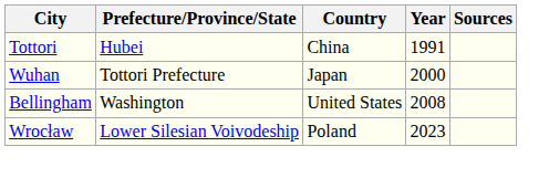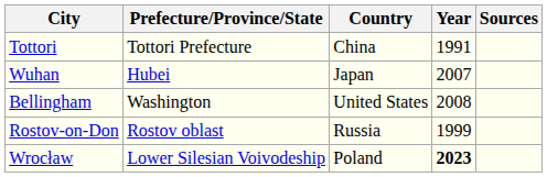Tottori | Prefecture/Province/State: Hubei -> Tottori Prefecture
Wuhan | Prefecture/Province/State: Tottori Prefecture -> Hubei
Wuhan | Year: 2000 -> 2007
+ row: Rostov-on-Don | Rostov oblast | Russia | 1999
Wrocław | Year: normal -> bold
